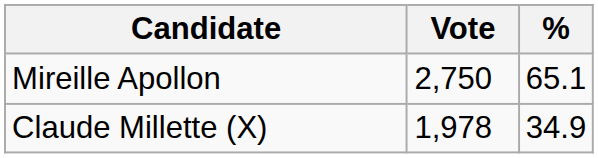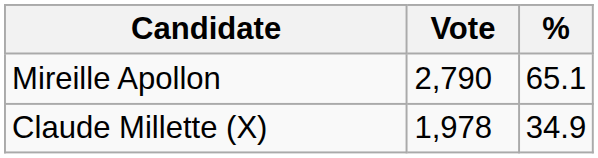Mireille Apollon | Vote: 2,750 -> 2,790
